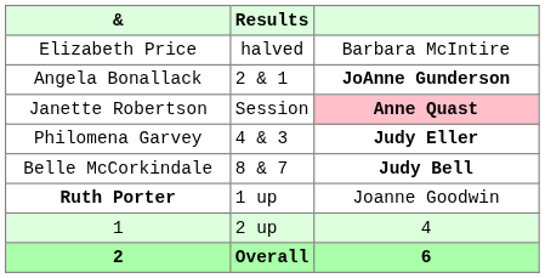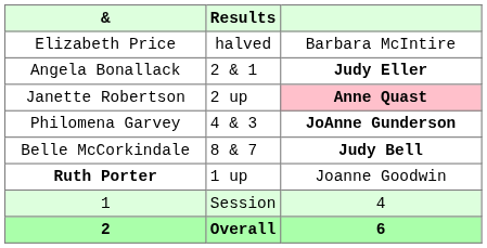Angela Bonallack | column 3: JoAnne Gunderson -> Judy Eller
Janette Robertson | Results: Session -> 2 up
Philomena Garvey | column 3: Judy Eller -> JoAnne Gunderson
1 | Results: 2 up -> Session
